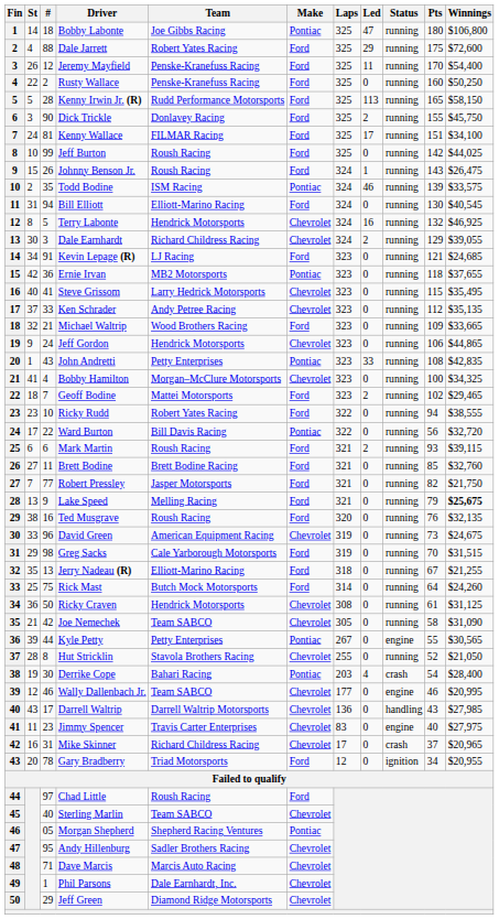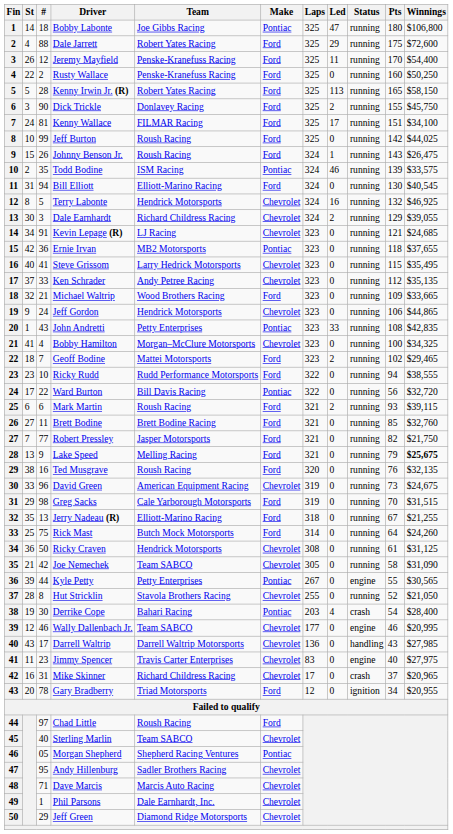Kenny Irwin Jr. (R) | Team: Rudd Performance Motorsports -> Robert Yates Racing
Kevin Lepage (R) | Make: Ford -> Chevrolet
Ricky Rudd | Team: Robert Yates Racing -> Rudd Performance Motorsports
